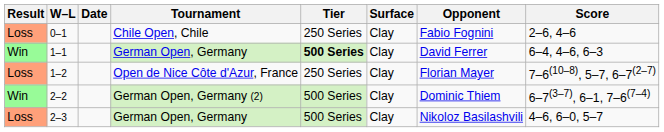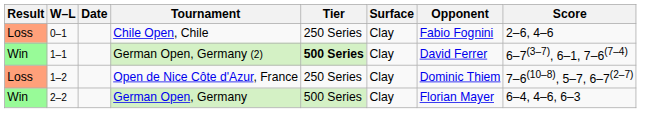1–1 | Tournament: German Open, Germany -> German Open, Germany (2)
1–1 | Score: 6–4, 4–6, 6–3 -> 6–7(3–7), 6–1, 7–6(7–4)
1–2 | Opponent: Florian Mayer -> Dominic Thiem
2–2 | Tournament: German Open, Germany (2) -> German Open, Germany
2–2 | Opponent: Dominic Thiem -> Florian Mayer
2–2 | Score: 6–7(3–7), 6–1, 7–6(7–4) -> 6–4, 4–6, 6–3
- row: Loss | 2–3 | German Open, Germany | 500 Series | Clay | Nikoloz Basilashvili | 4–6, 6–0, 5–7
